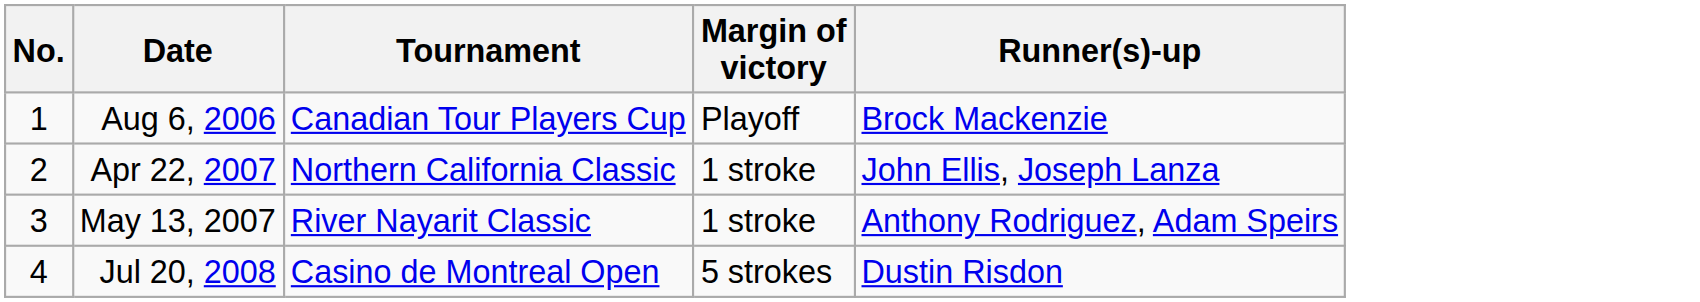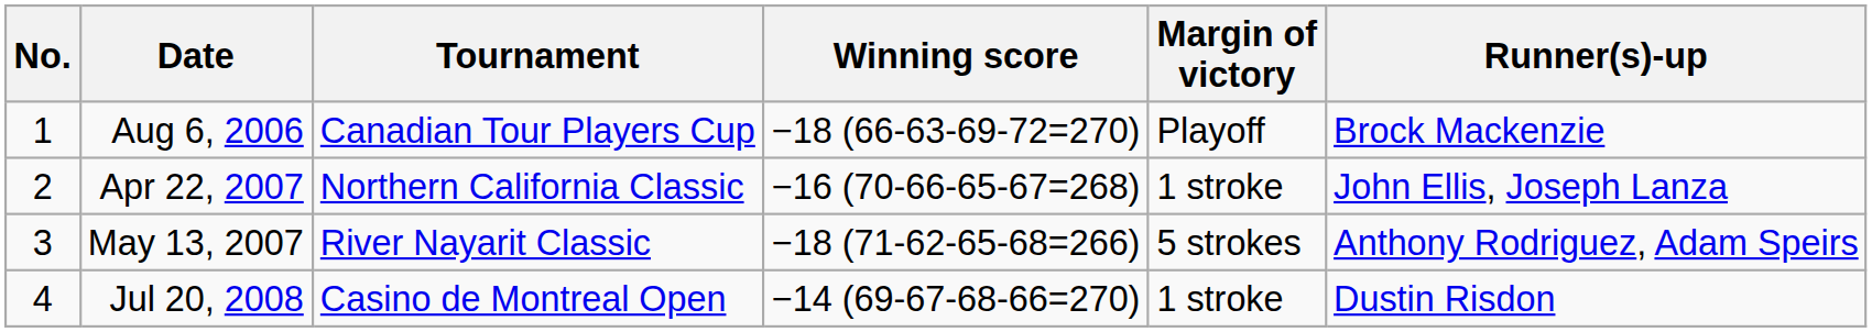+ column: Winning score | −18 (66-63-69-72=270) | −16 (70-66-65-67=268) | −18 (71-62-65-68=266) | −14 (69-67-68-66=270)
May 13, 2007 | Margin of victory: 1 stroke -> 5 strokes
Jul 20, 2008 | Margin of victory: 5 strokes -> 1 stroke
